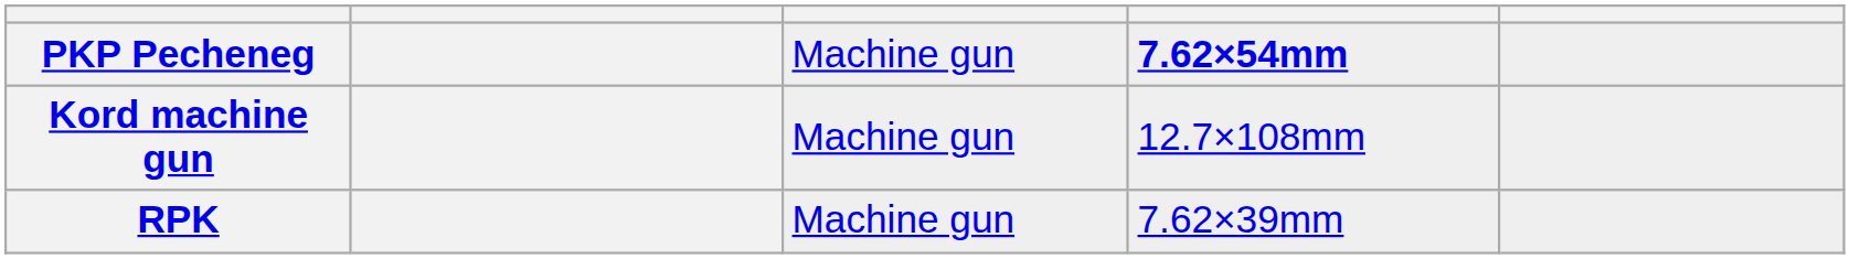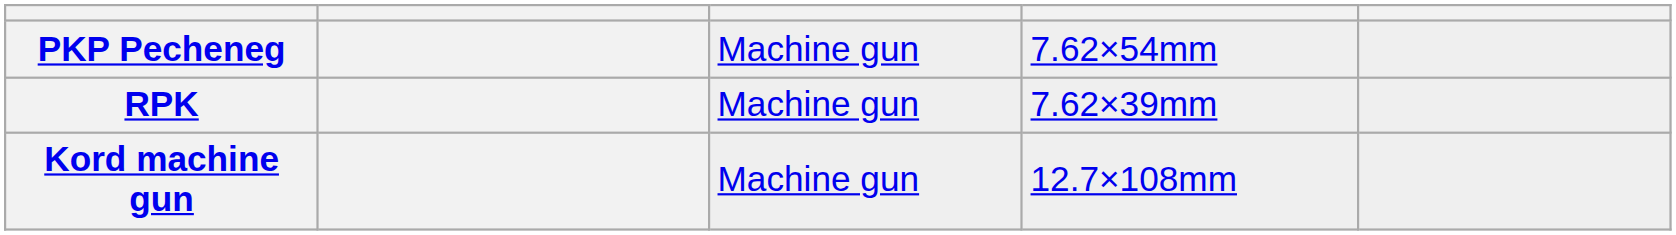PKP Pecheneg | column 4: bold -> normal
rows swapped: RPK <-> Kord machine gun
